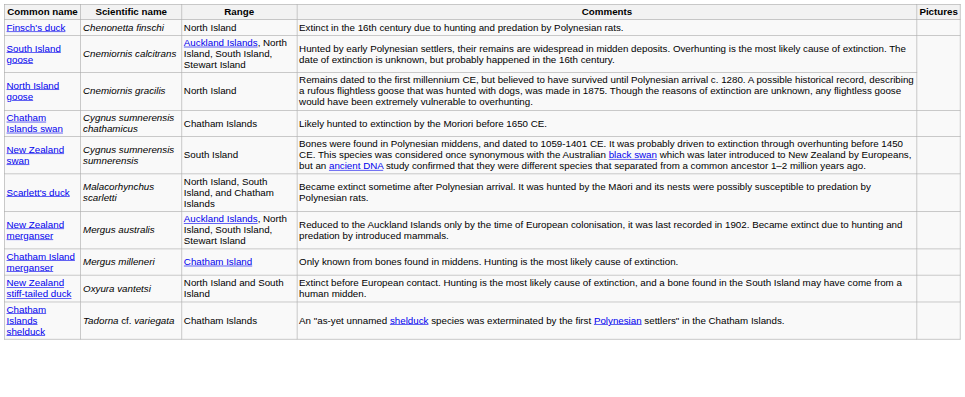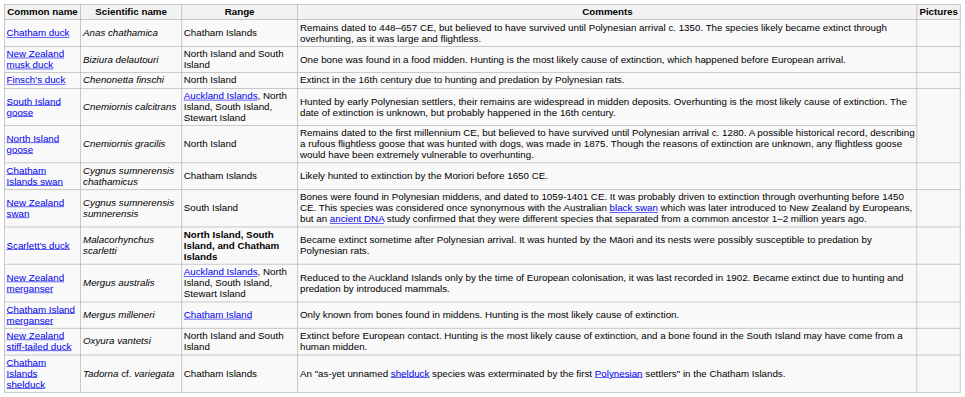+ row: Chatham duck | Anas chathamica | Chatham Islands | Remains dated to 448–657 CE, but believed to have survived until Polynesian arrival c. 1350. The species likely became extinct through overhunting, as it was large and flightless.
+ row: New Zealand musk duck | Biziura delautouri | North Island and South Island | One bone was found in a food midden. Hunting is the most likely cause of extinction, which happened before European arrival.
Scarlett's duck | Range: normal -> bold
